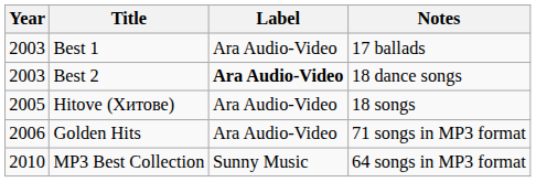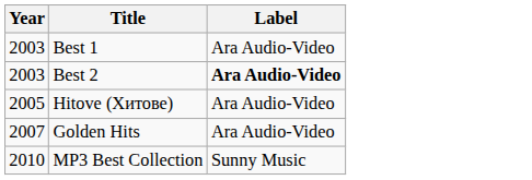- column: Notes | 17 ballads | 18 dance songs | 18 songs | 71 songs in MP3 format | 64 songs in MP3 format
Golden Hits | Year: 2006 -> 2007
